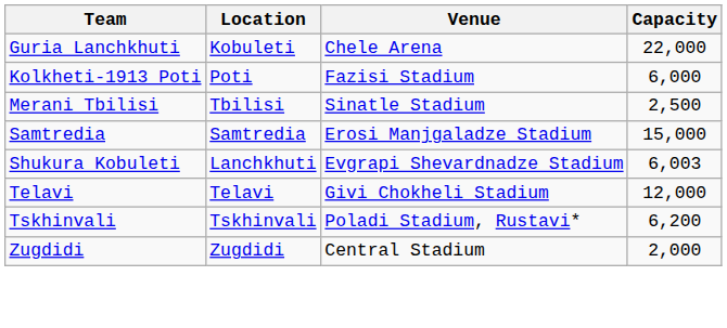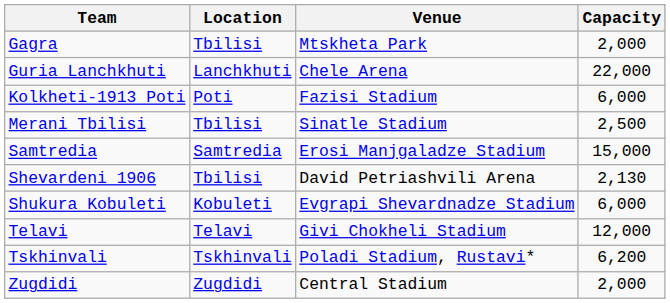+ row: Gagra | Tbilisi | Mtskheta Park | 2,000
Guria Lanchkhuti | Location: Kobuleti -> Lanchkhuti
+ row: Shevardeni 1906 | Tbilisi | David Petriashvili Arena | 2,130
Shukura Kobuleti | Location: Lanchkhuti -> Kobuleti
Shukura Kobuleti | Capacity: 6,003 -> 6,000
